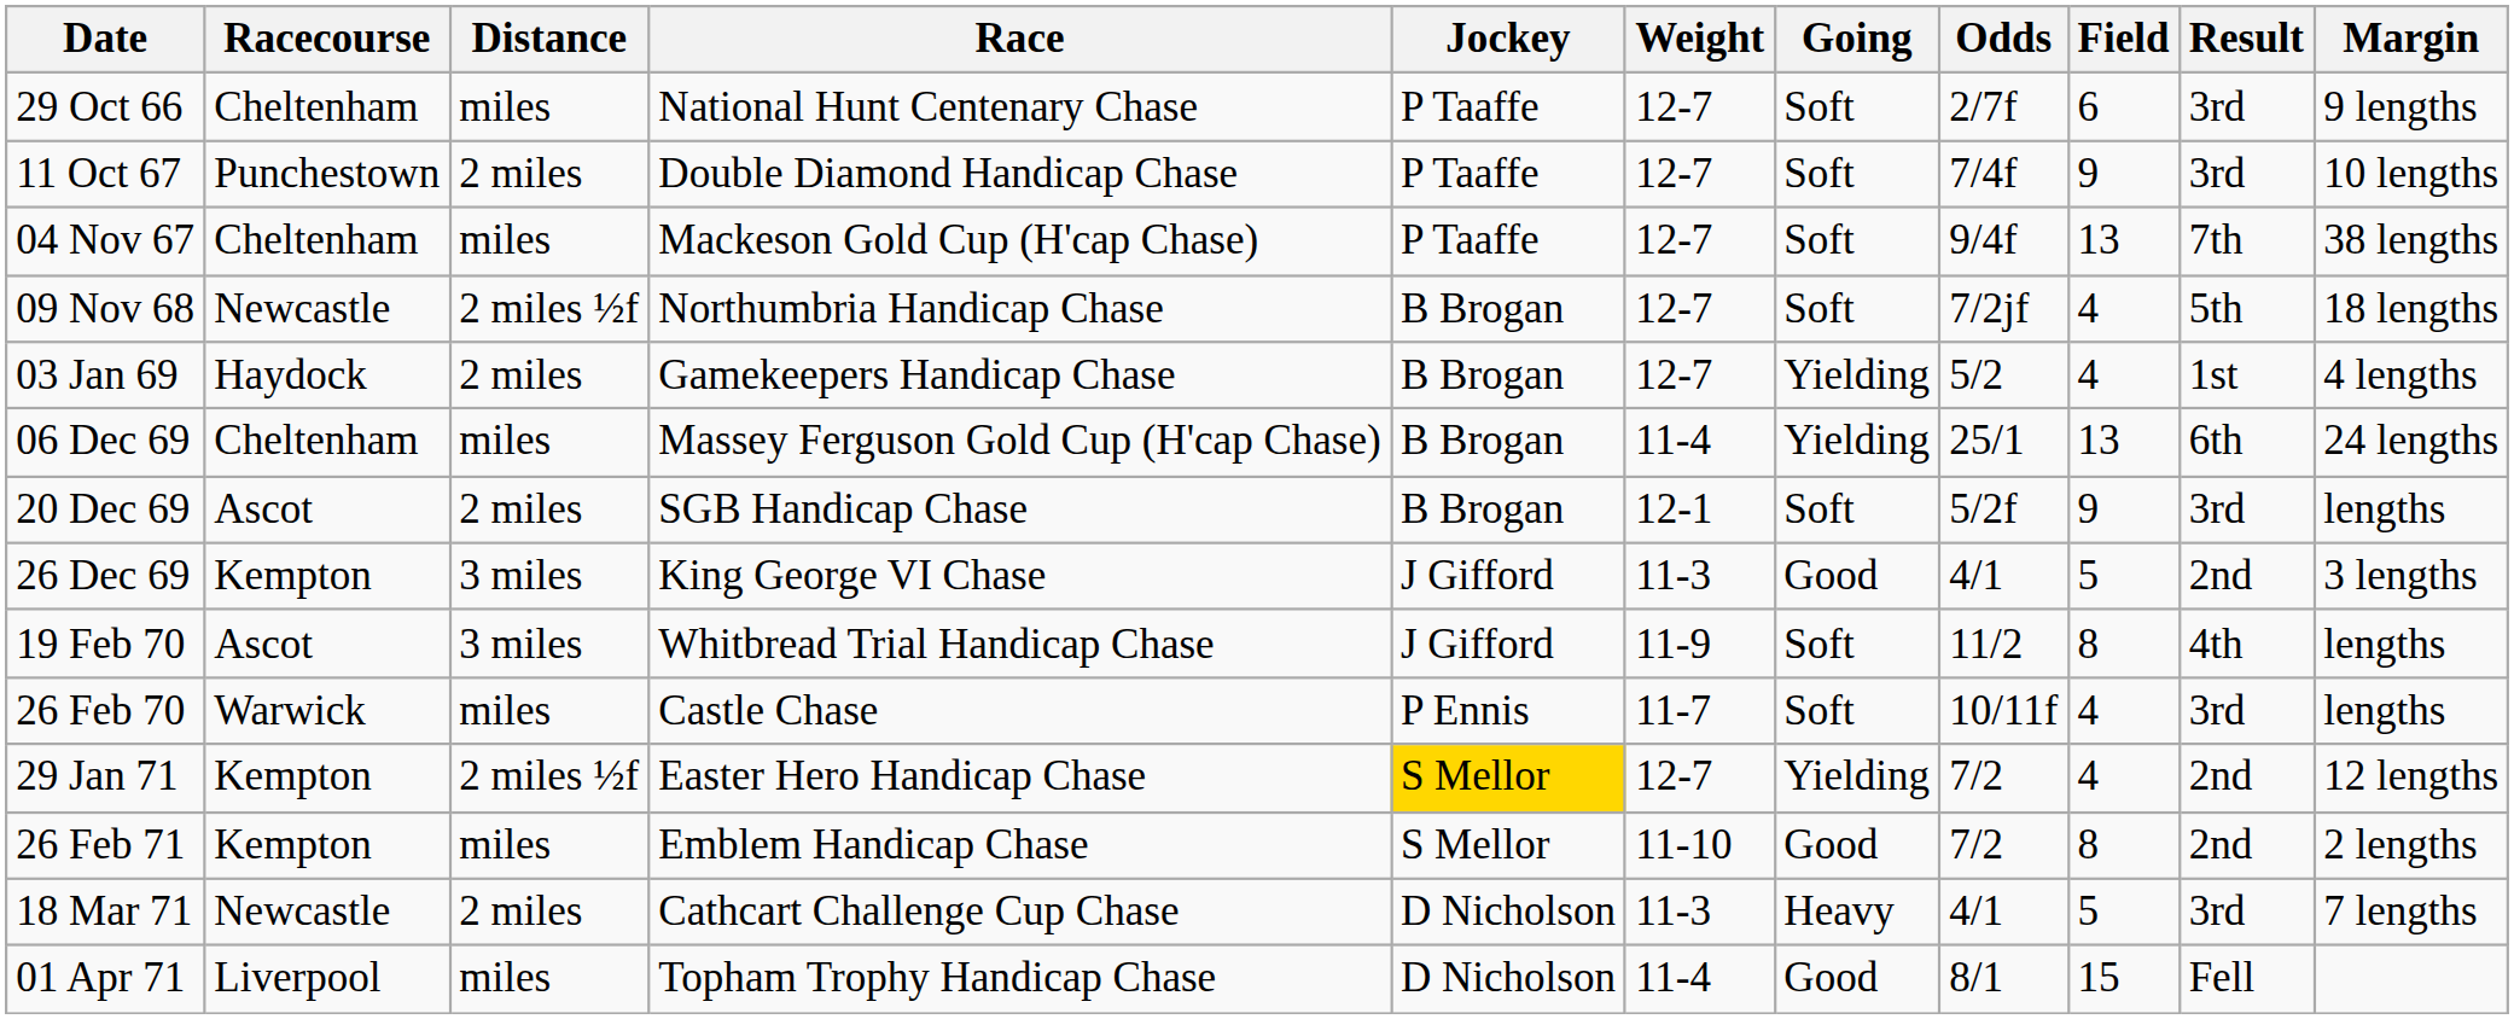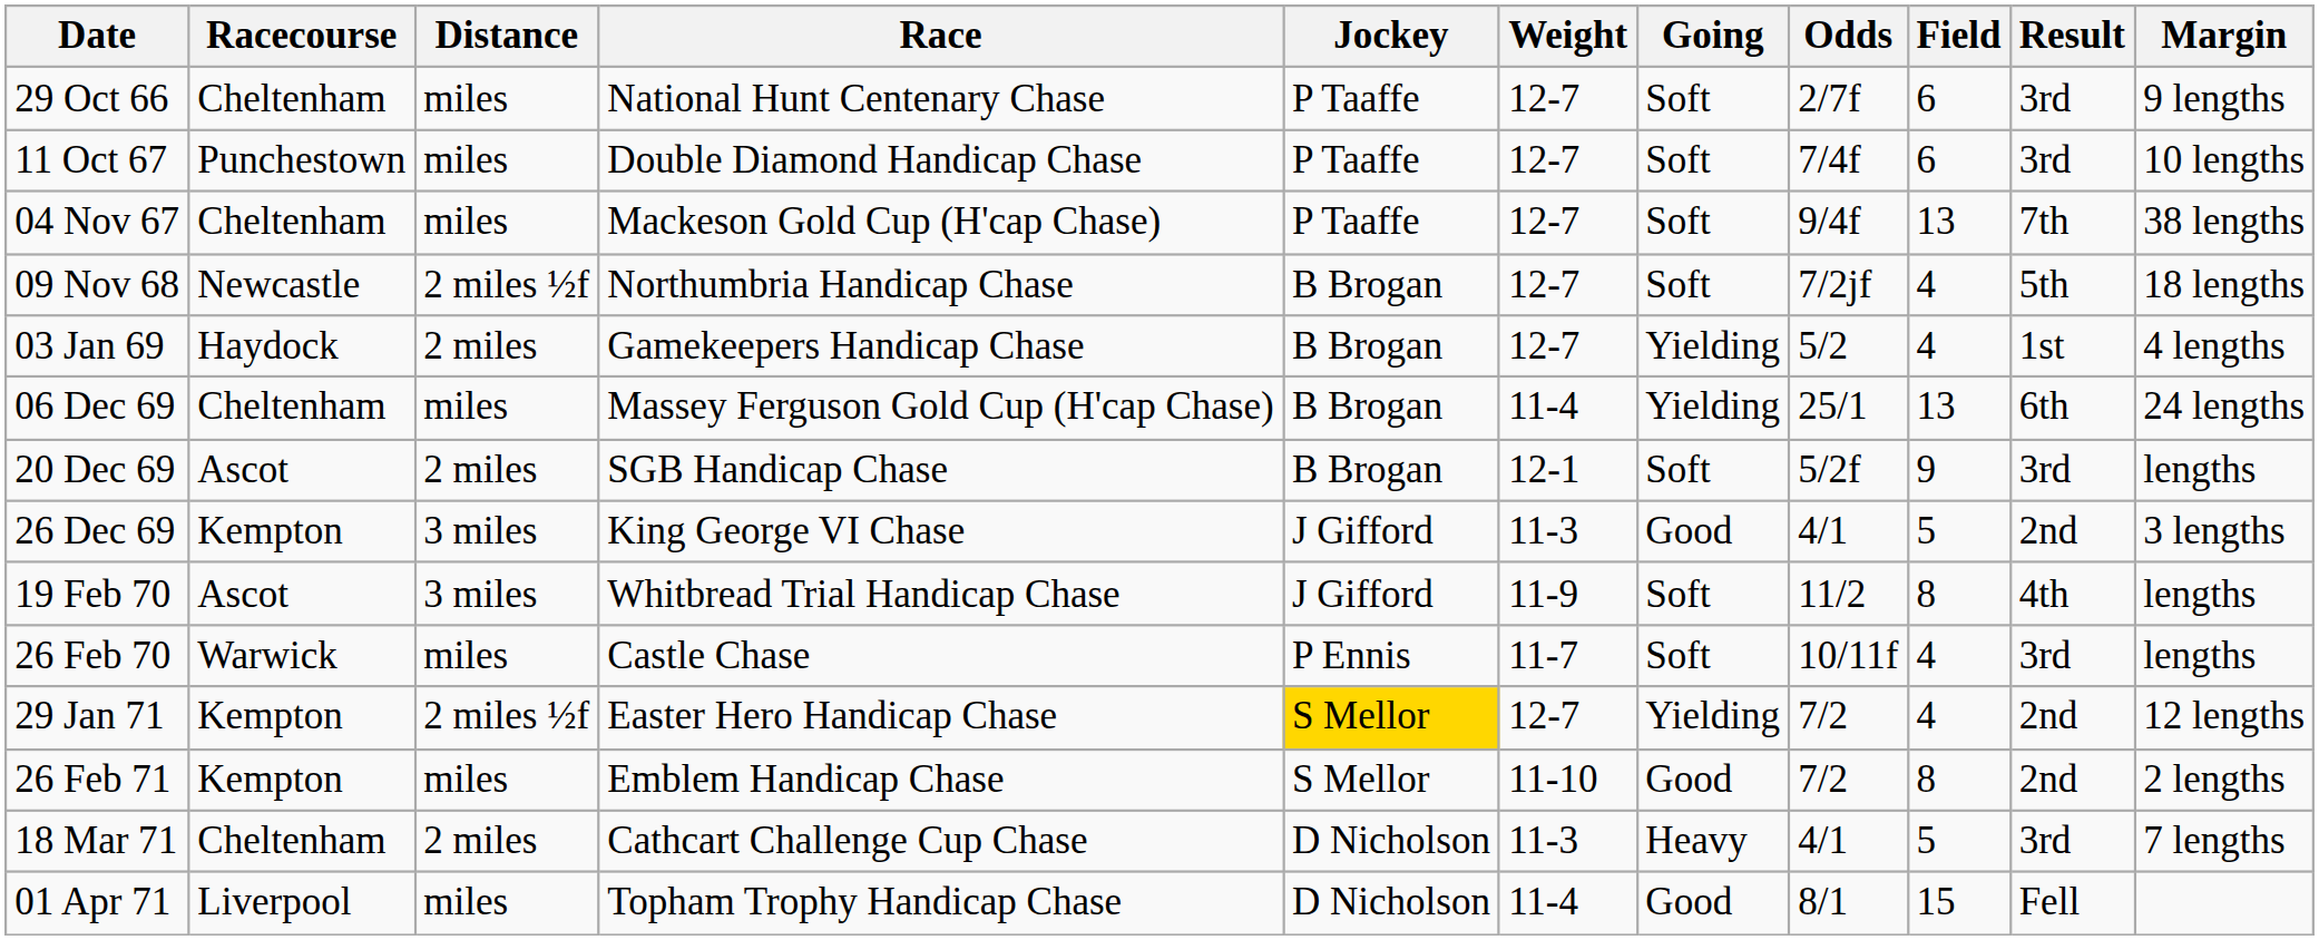11 Oct 67 | Distance: 2 miles -> miles
11 Oct 67 | Field: 9 -> 6
18 Mar 71 | Racecourse: Newcastle -> Cheltenham
